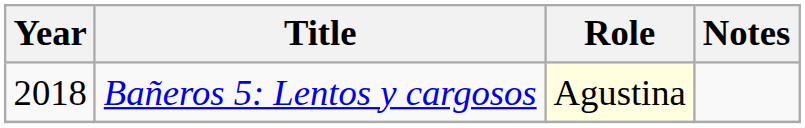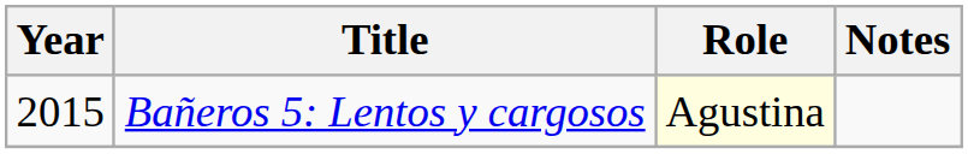Bañeros 5: Lentos y cargosos | Year: 2018 -> 2015
